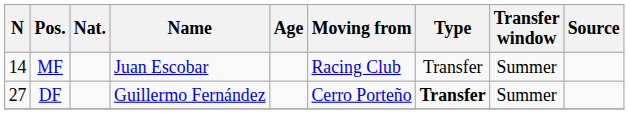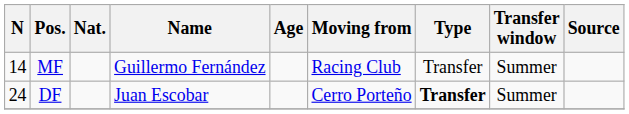MF | Name: Juan Escobar -> Guillermo Fernández
DF | N: 27 -> 24
DF | Name: Guillermo Fernández -> Juan Escobar
